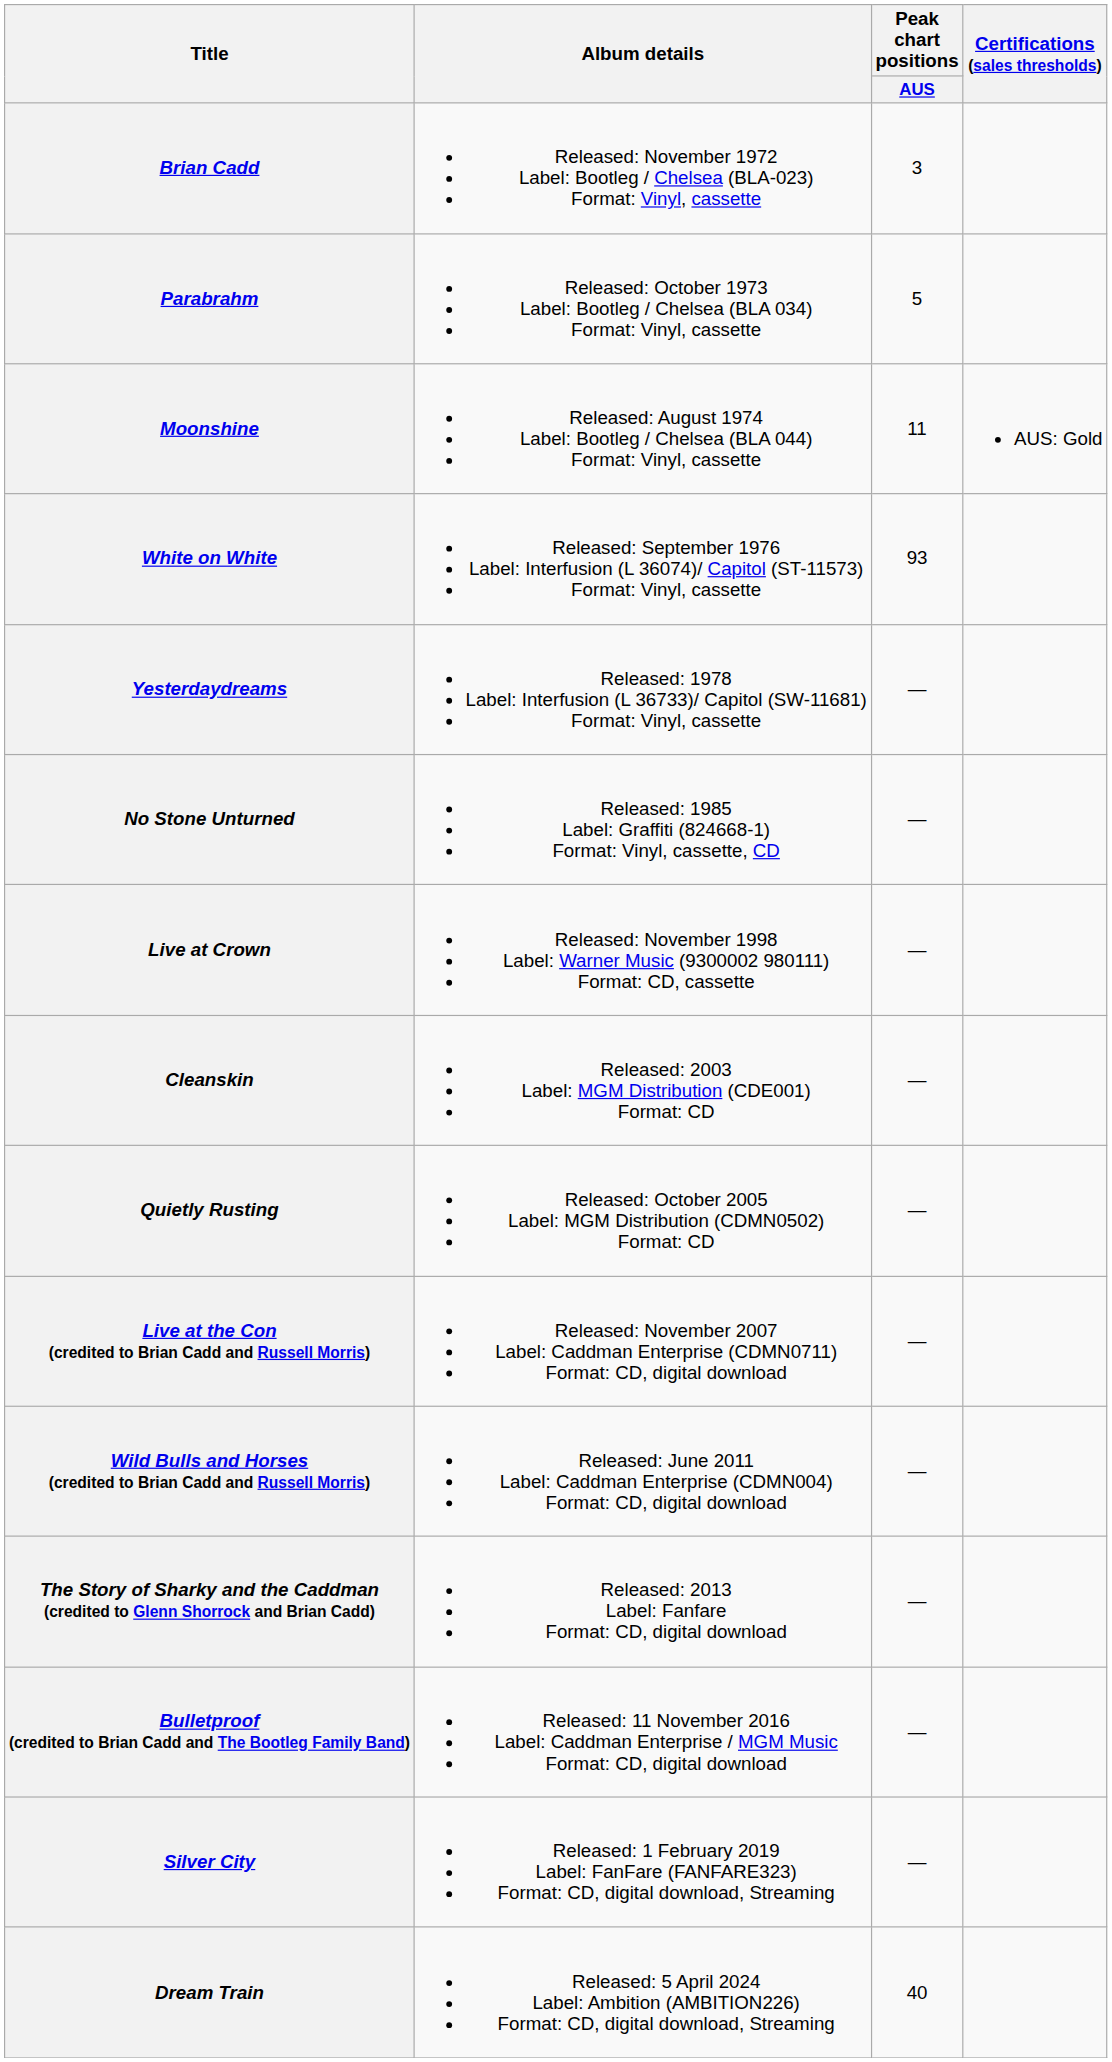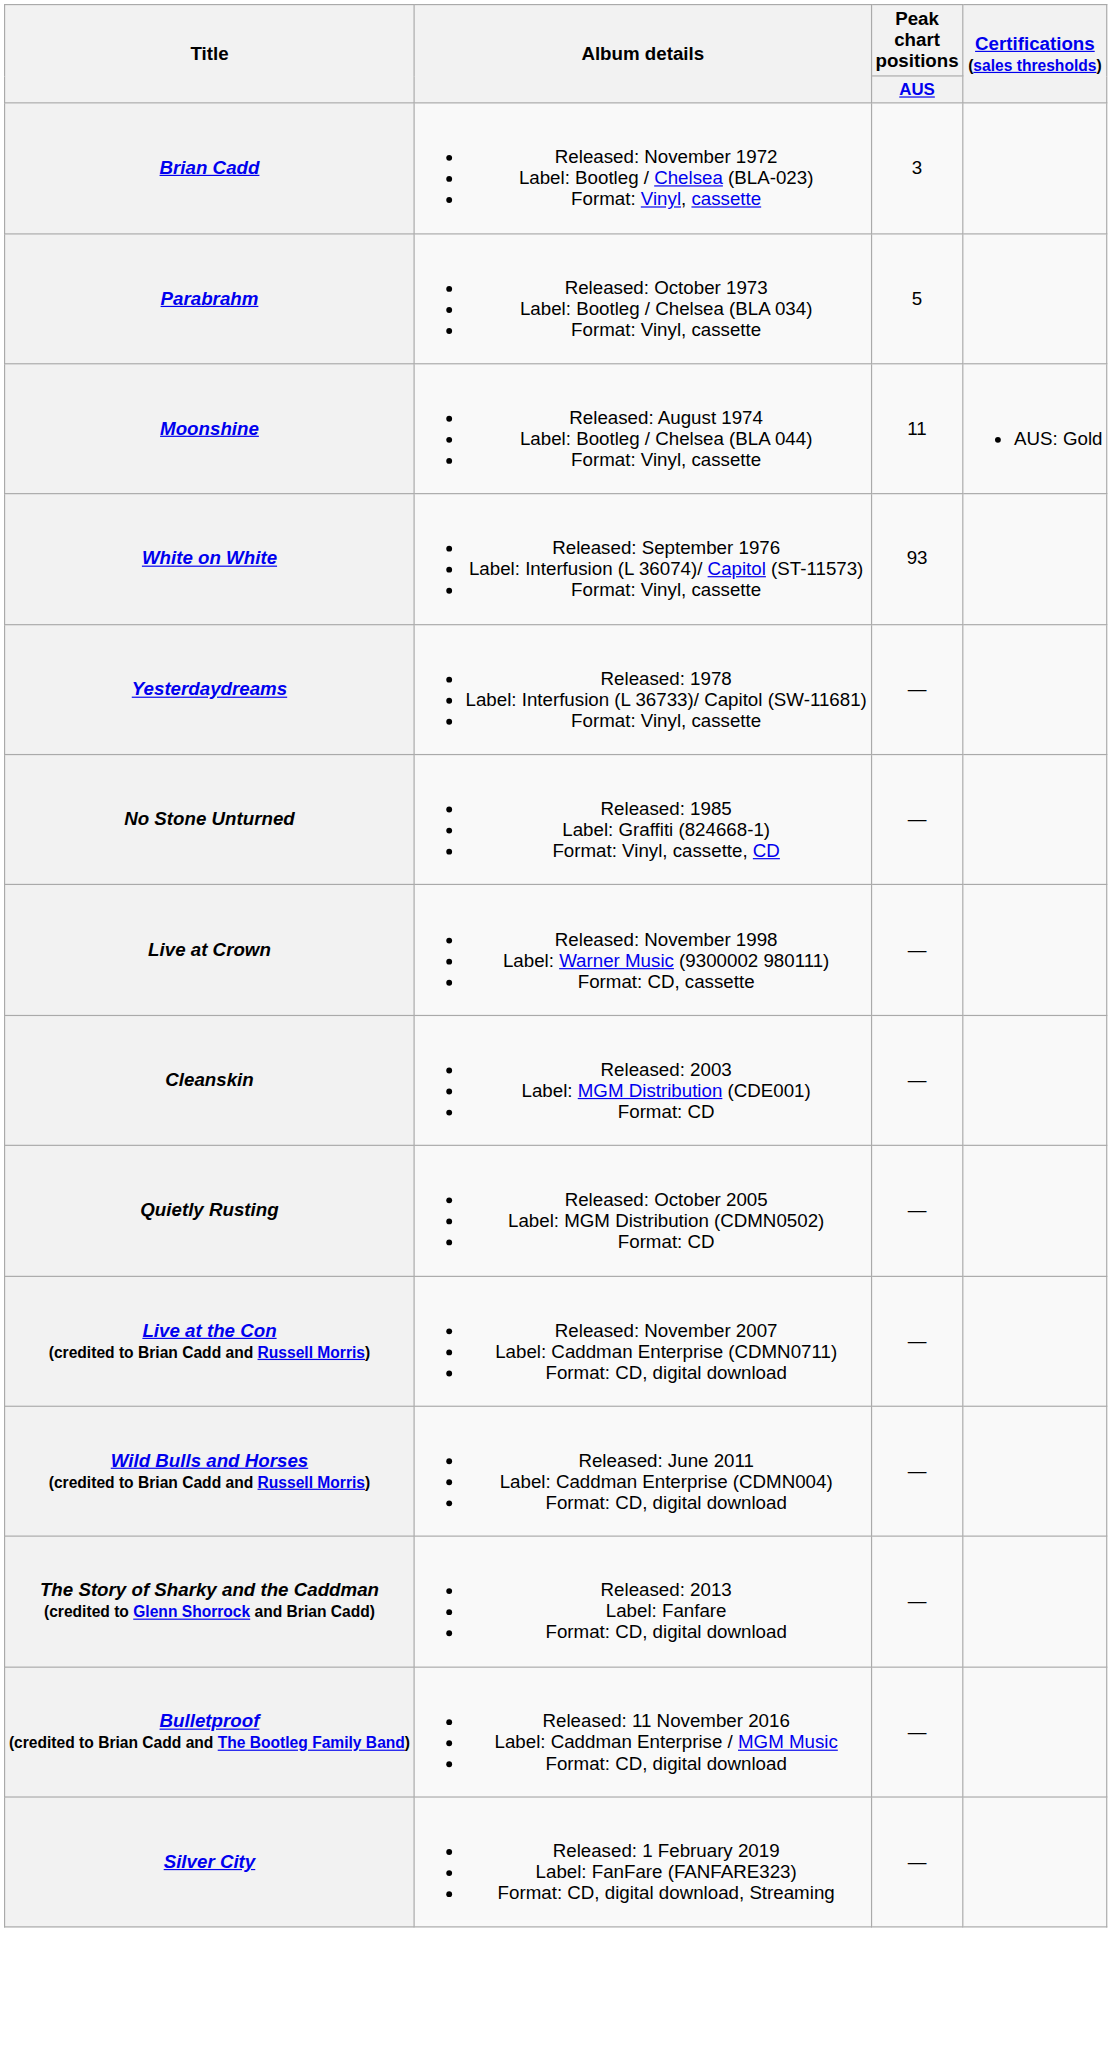- row: Dream Train | Released: 5 April 2024 Label: Ambition (AMBITION226) Format: CD, digital download, Streaming | 40
